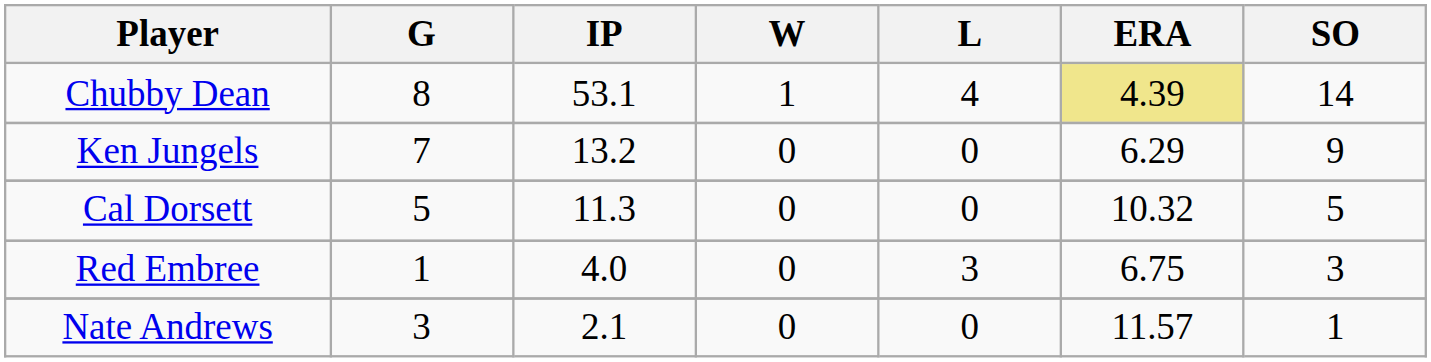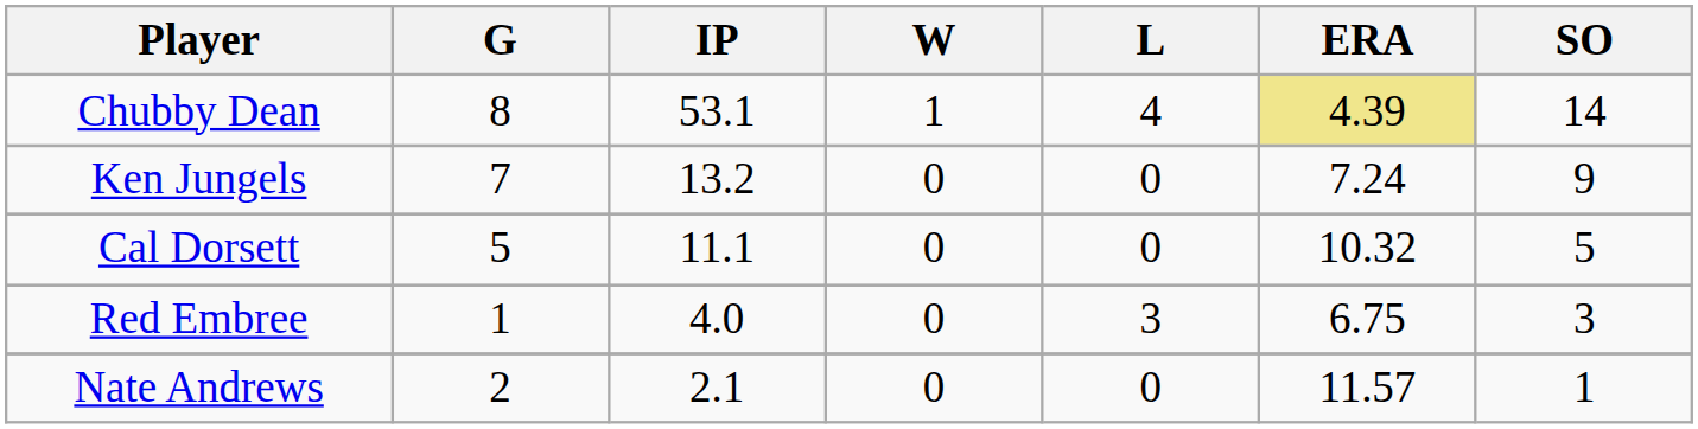Ken Jungels | ERA: 6.29 -> 7.24
Cal Dorsett | IP: 11.3 -> 11.1
Nate Andrews | G: 3 -> 2
